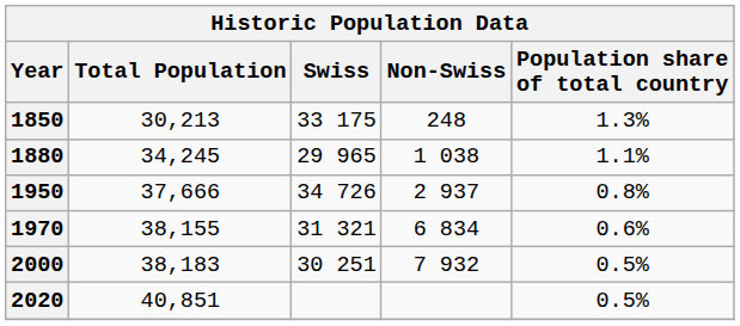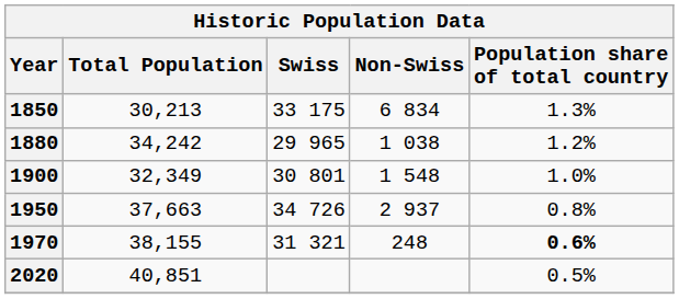1850 | Non-Swiss: 248 -> 6 834
1880 | Total Population: 34,245 -> 34,242
1880 | Population share of total country: 1.1% -> 1.2%
+ row: 1900 | 32,349 | 30 801 | 1 548 | 1.0%
1950 | Total Population: 37,666 -> 37,663
1970 | Non-Swiss: 6 834 -> 248
1970 | Population share of total country: normal -> bold
- row: 2000 | 38,183 | 30 251 | 7 932 | 0.5%
